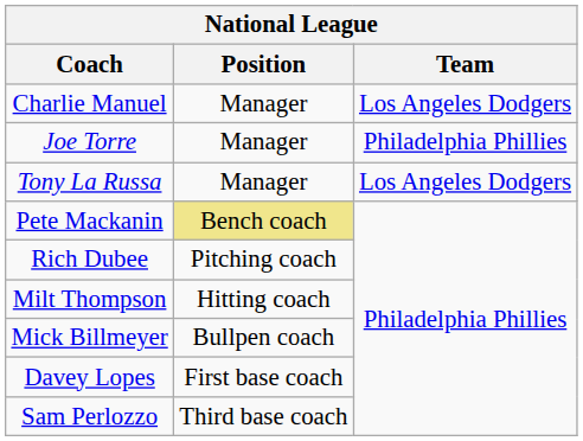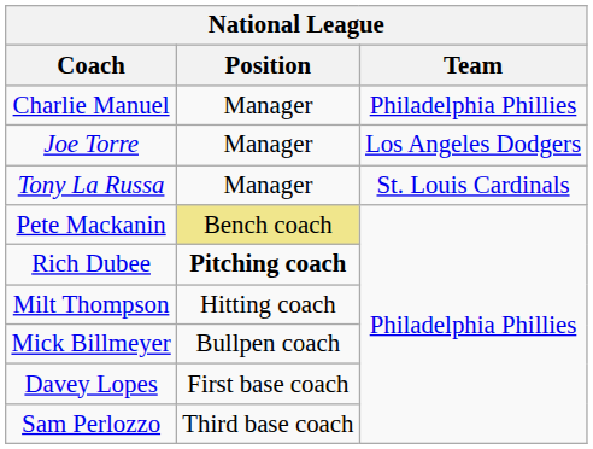Charlie Manuel | Team: Los Angeles Dodgers -> Philadelphia Phillies
Joe Torre | Team: Philadelphia Phillies -> Los Angeles Dodgers
Tony La Russa | Team: Los Angeles Dodgers -> St. Louis Cardinals
Rich Dubee | Position: normal -> bold
